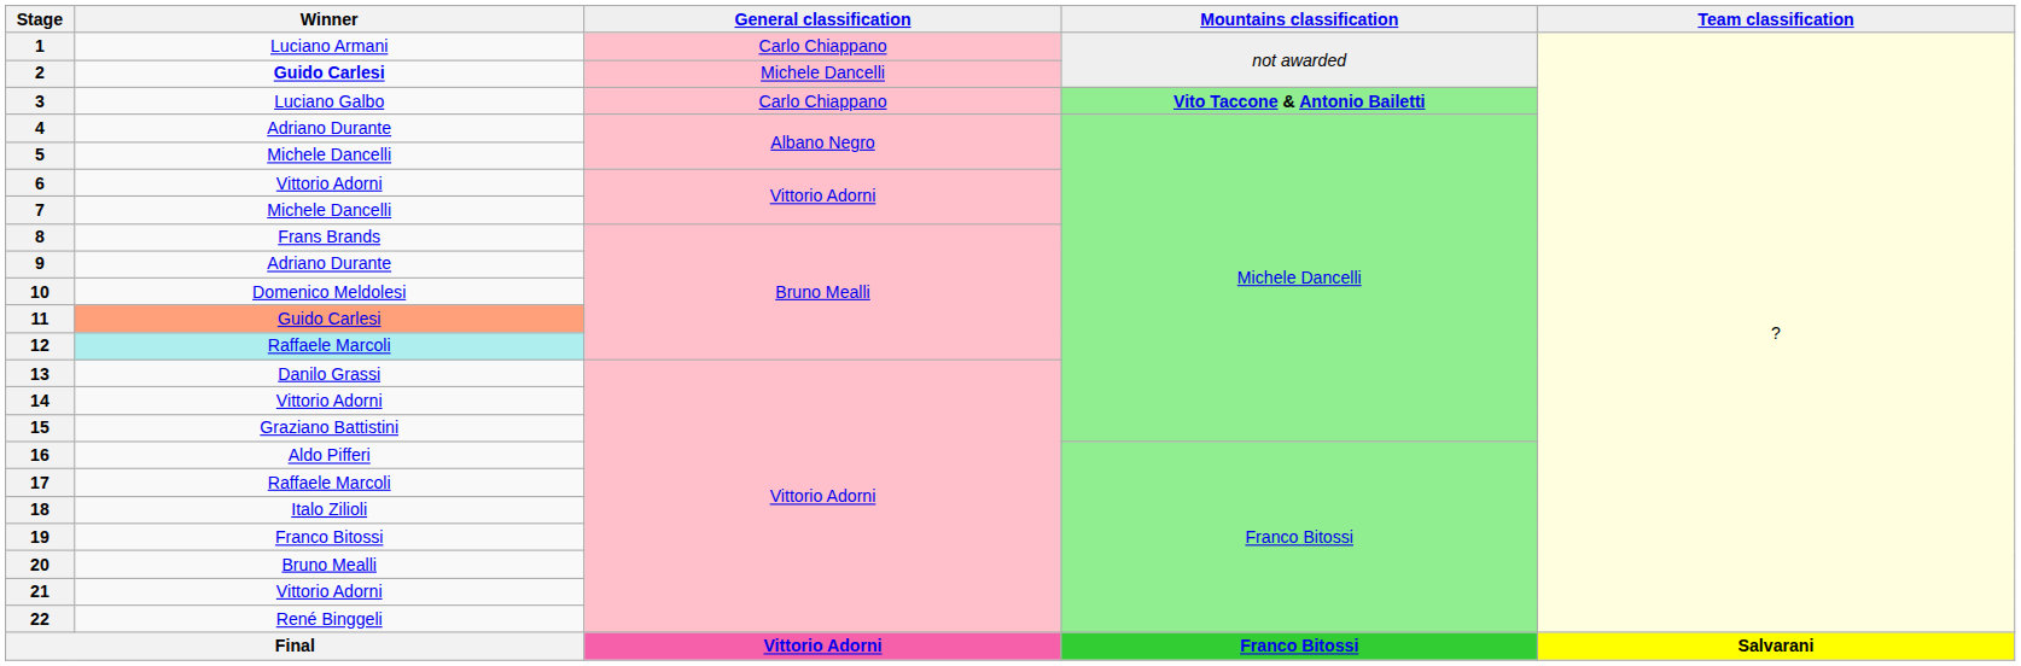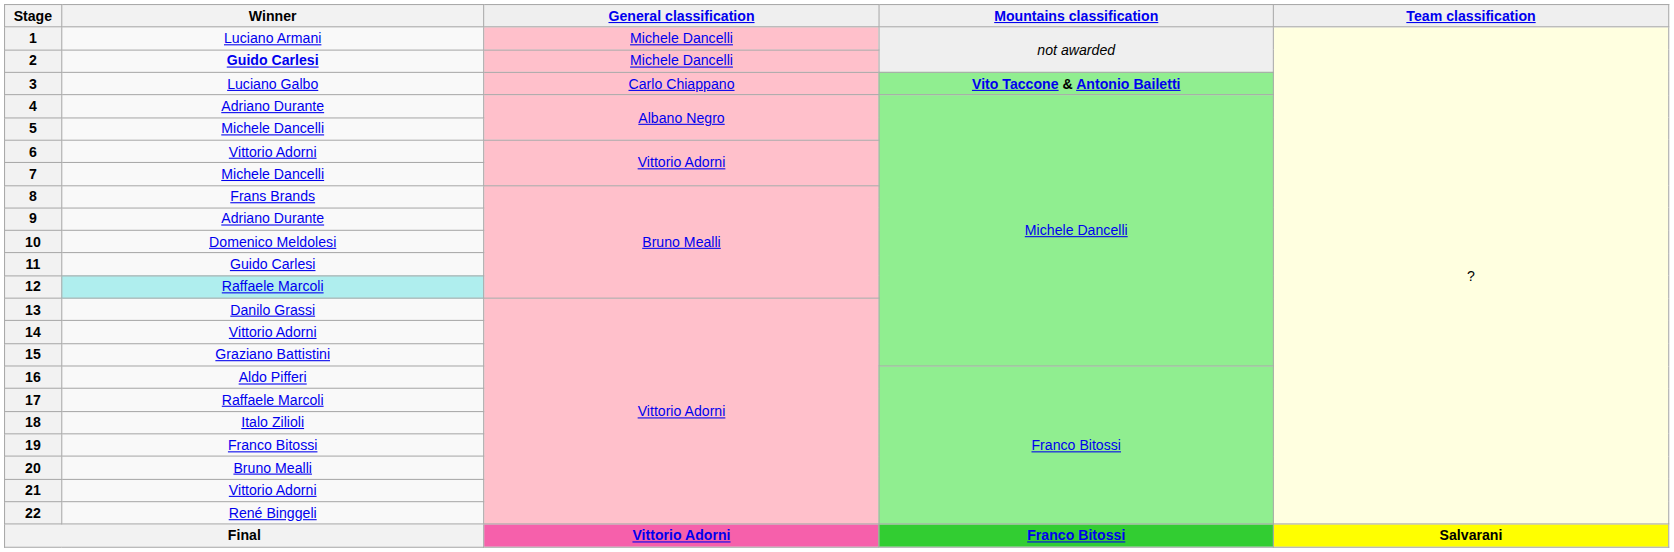1 | General classification: Carlo Chiappano -> Michele Dancelli
11 | Winner: lightsalmon background -> no background
